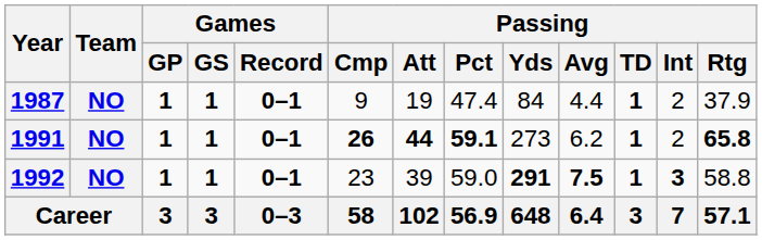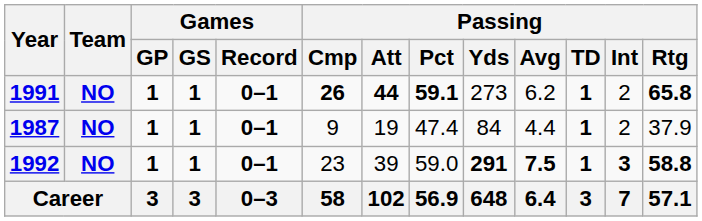rows swapped: 1987 <-> 1991
1992 | Passing / Rtg: normal -> bold
